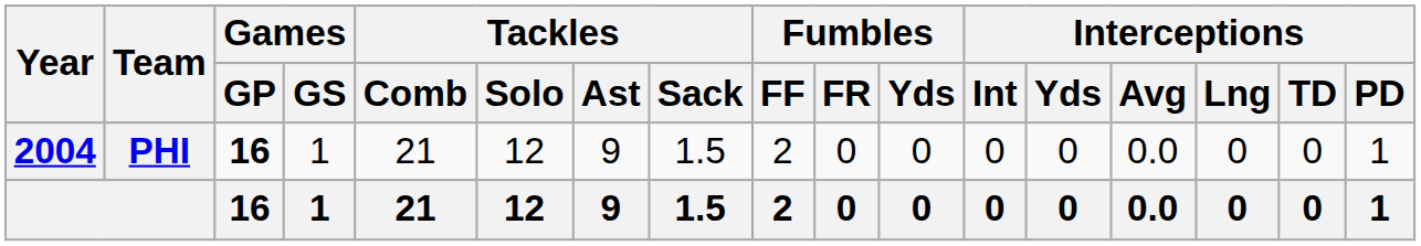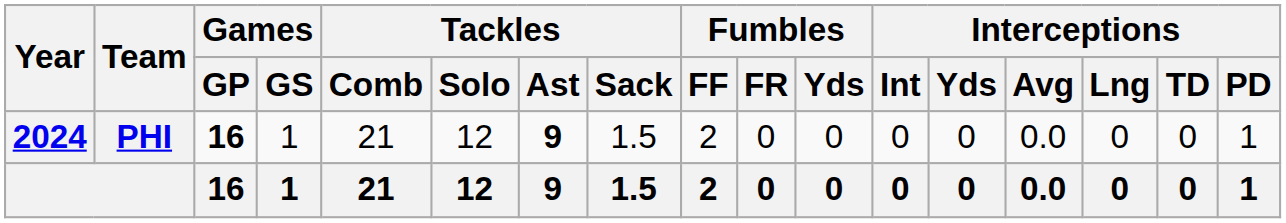PHI | Year: 2004 -> 2024
PHI | Tackles / Ast: normal -> bold
